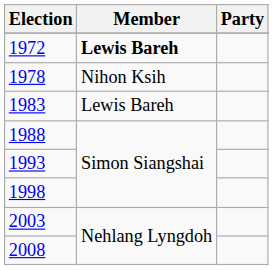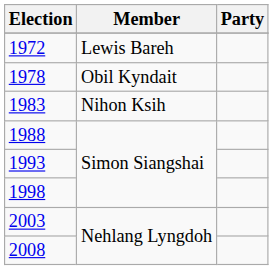1972 | Member: bold -> normal
1978 | Member: Nihon Ksih -> Obil Kyndait
1983 | Member: Lewis Bareh -> Nihon Ksih
